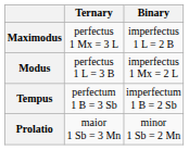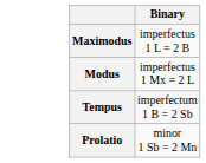- column: Ternary | perfectus 1 Mx = 3 L | perfectus 1 L = 3 B | perfectum 1 B = 3 Sb | maior 1 Sb = 3 Mn
